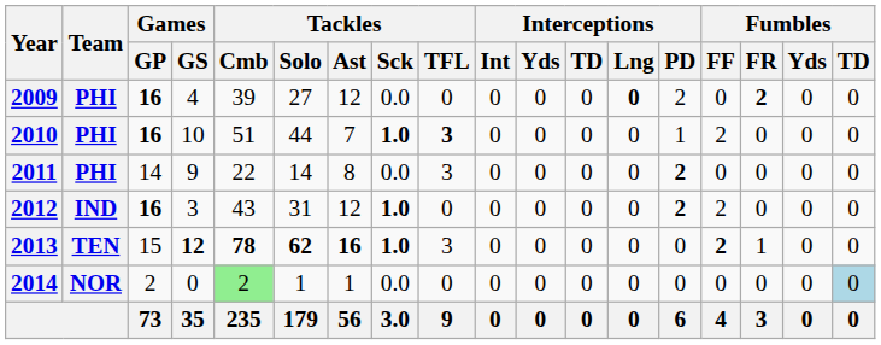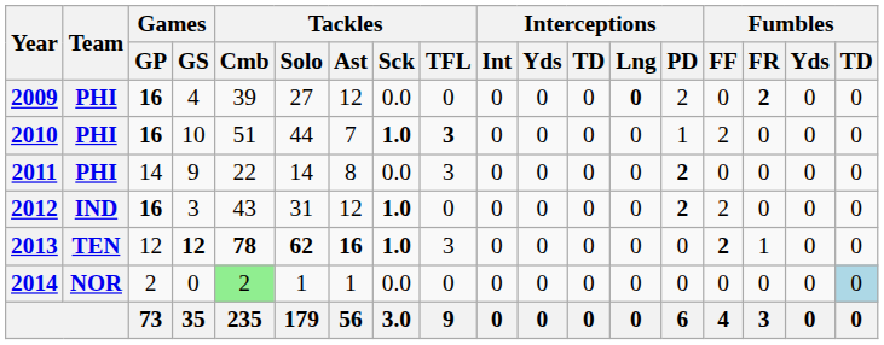2013 | Games / GP: 15 -> 12
